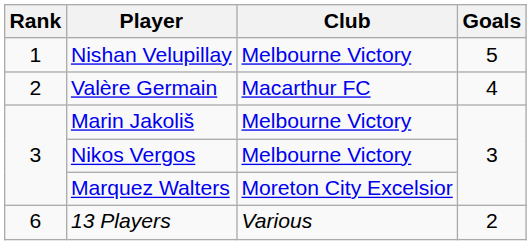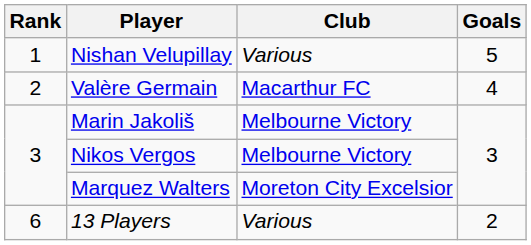Nishan Velupillay | Club: Melbourne Victory -> Various
